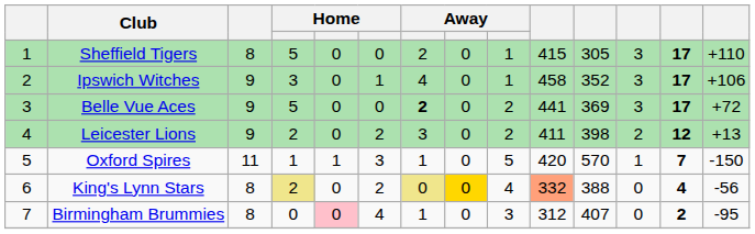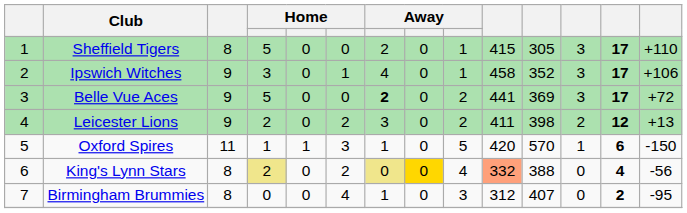Oxford Spires | column 13: 7 -> 6
Birmingham Brummies | column 5: pink background -> no background
